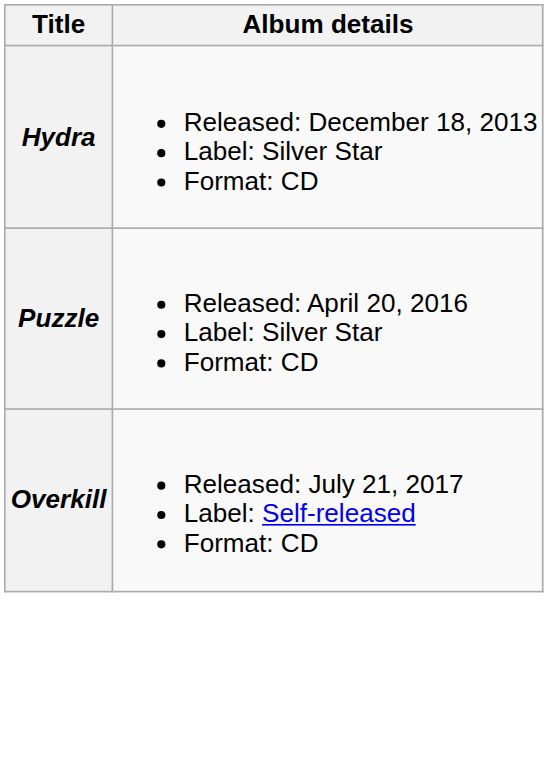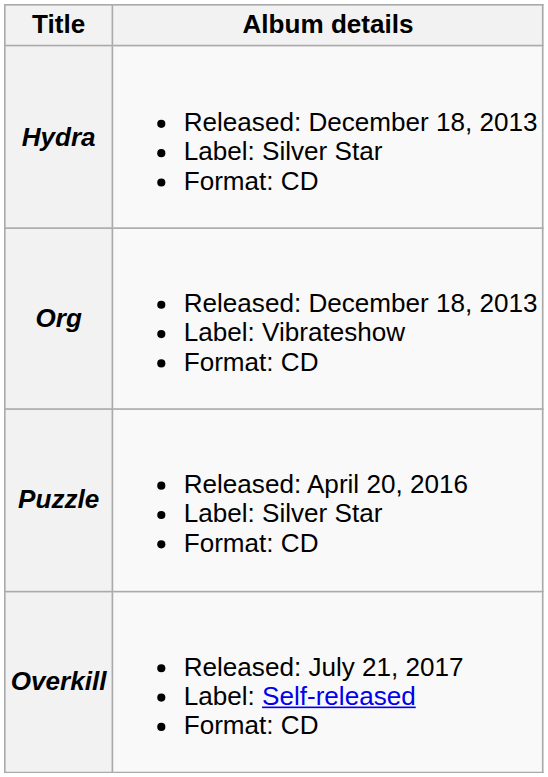+ row: Org | Released: December 18, 2013 Label: Vibrateshow Format: CD
